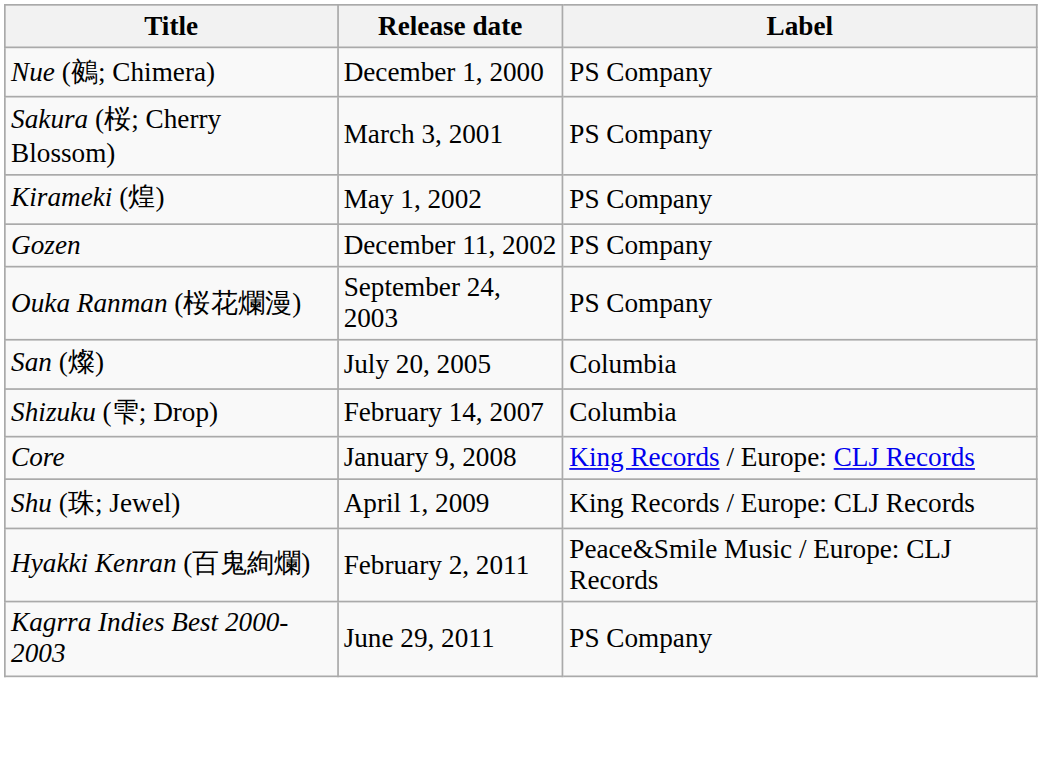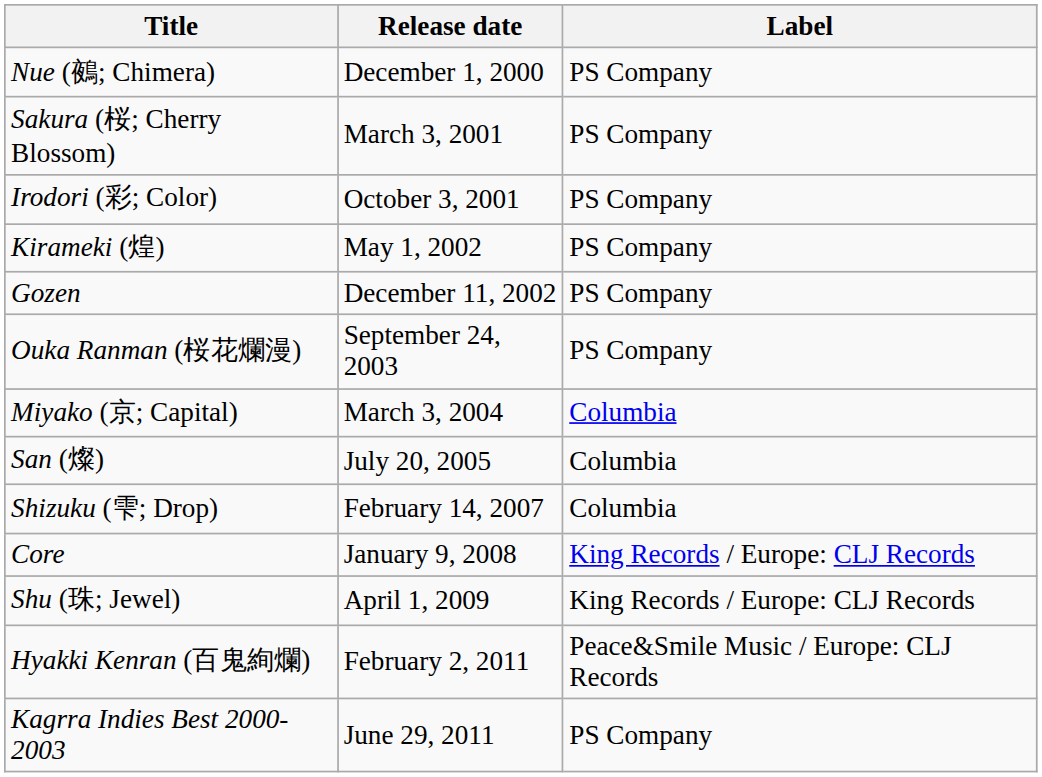+ row: Irodori (彩; Color) | October 3, 2001 | PS Company
+ row: Miyako (京; Capital) | March 3, 2004 | Columbia
